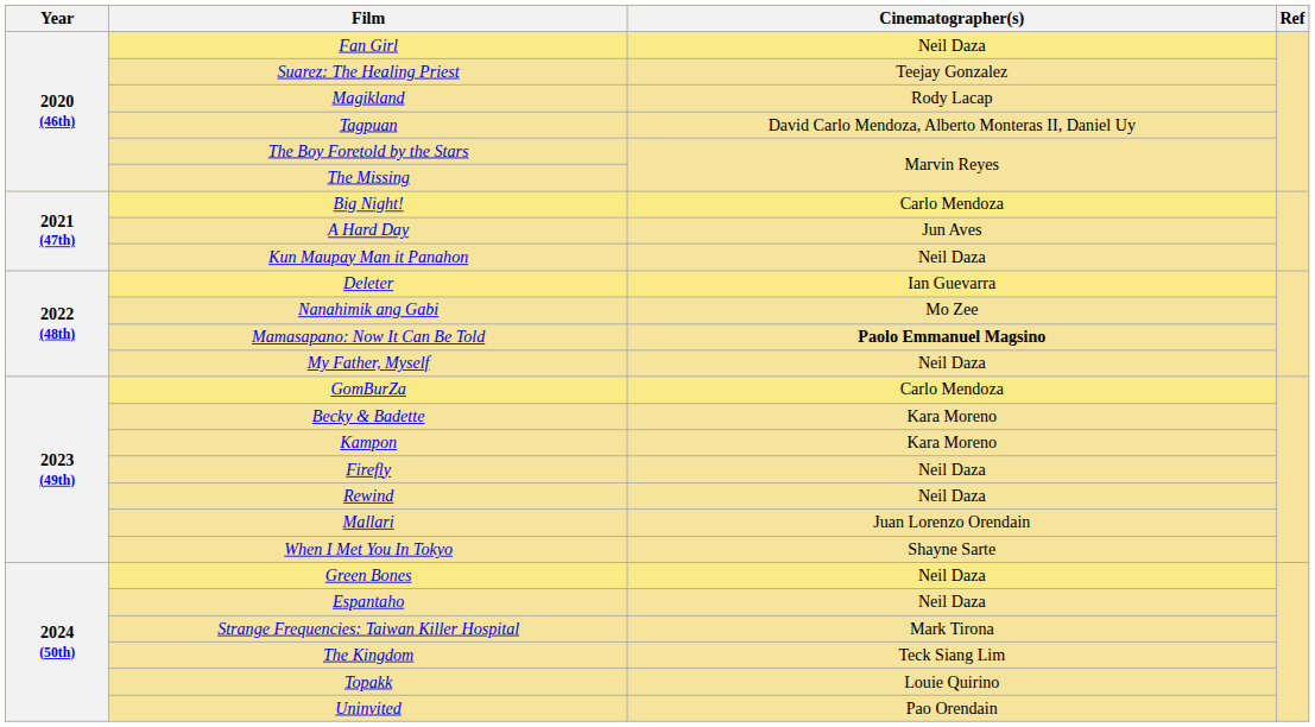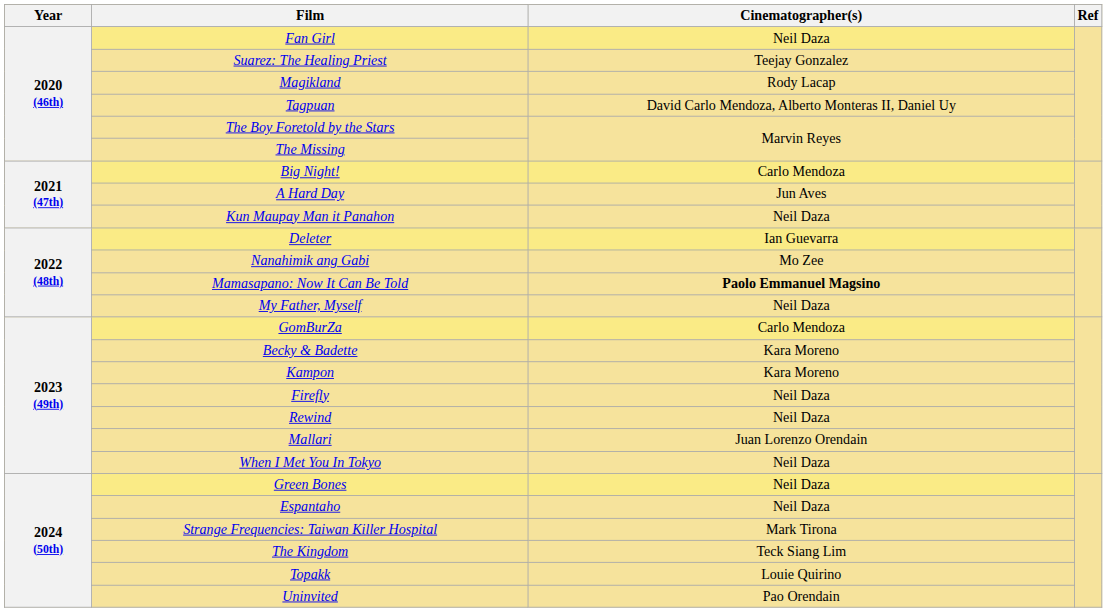When I Met You In Tokyo | Cinematographer(s): Shayne Sarte -> Neil Daza
